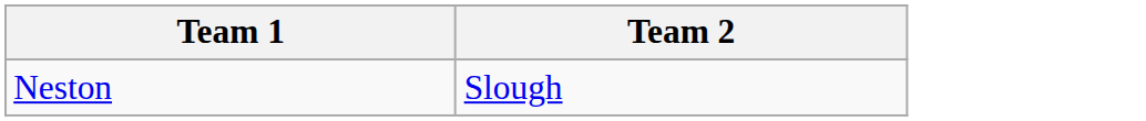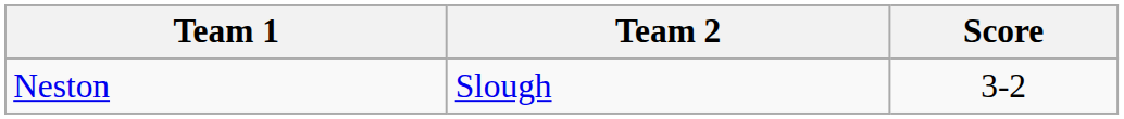+ column: Score | 3-2
